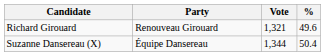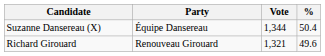rows swapped: Suzanne Dansereau (X) <-> Richard Girouard
